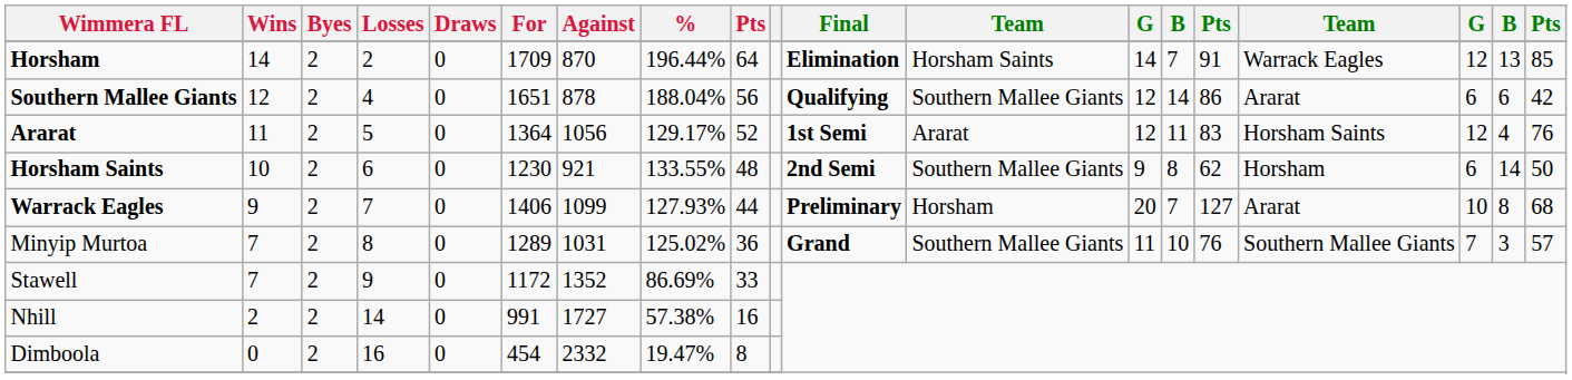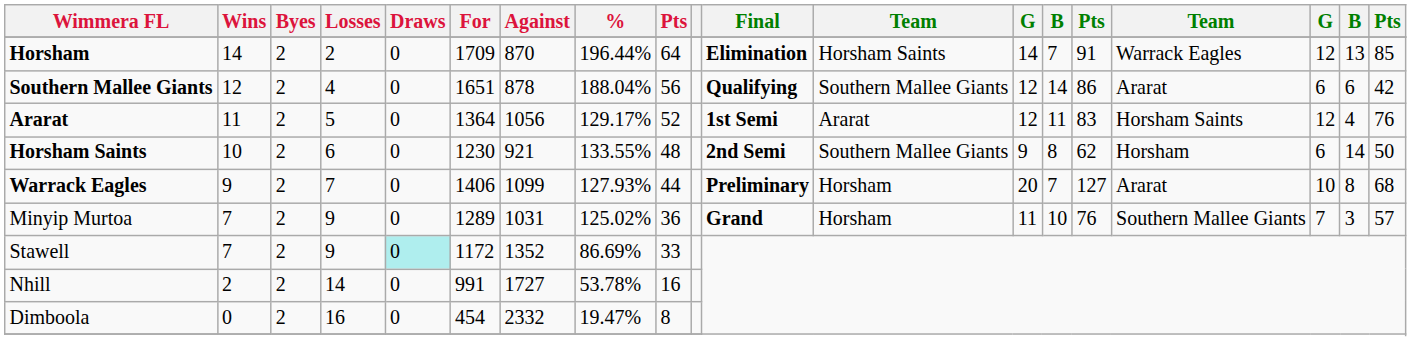Minyip Murtoa | Losses: 8 -> 9
Minyip Murtoa | column 12: Southern Mallee Giants -> Horsham
Stawell | Draws: no background -> paleturquoise background
Nhill | %: 57.38% -> 53.78%
